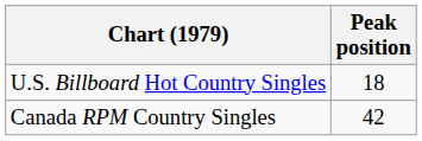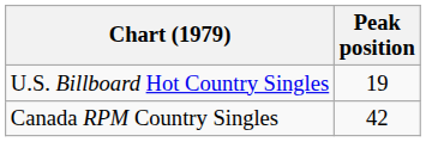U.S. Billboard Hot Country Singles | Peak position: 18 -> 19
